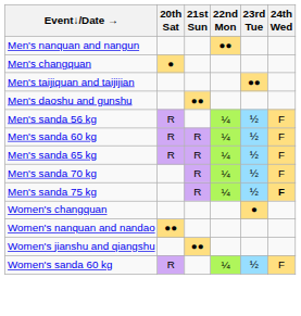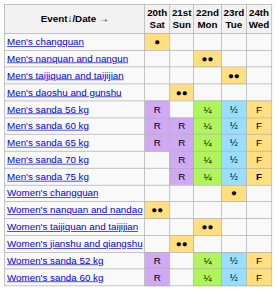rows swapped: Men's changquan <-> Men's nanquan and nangun
+ row: Women's taijiquan and taijijian | ●●
+ row: Women's sanda 52 kg | R | ¼ | ½ | F
